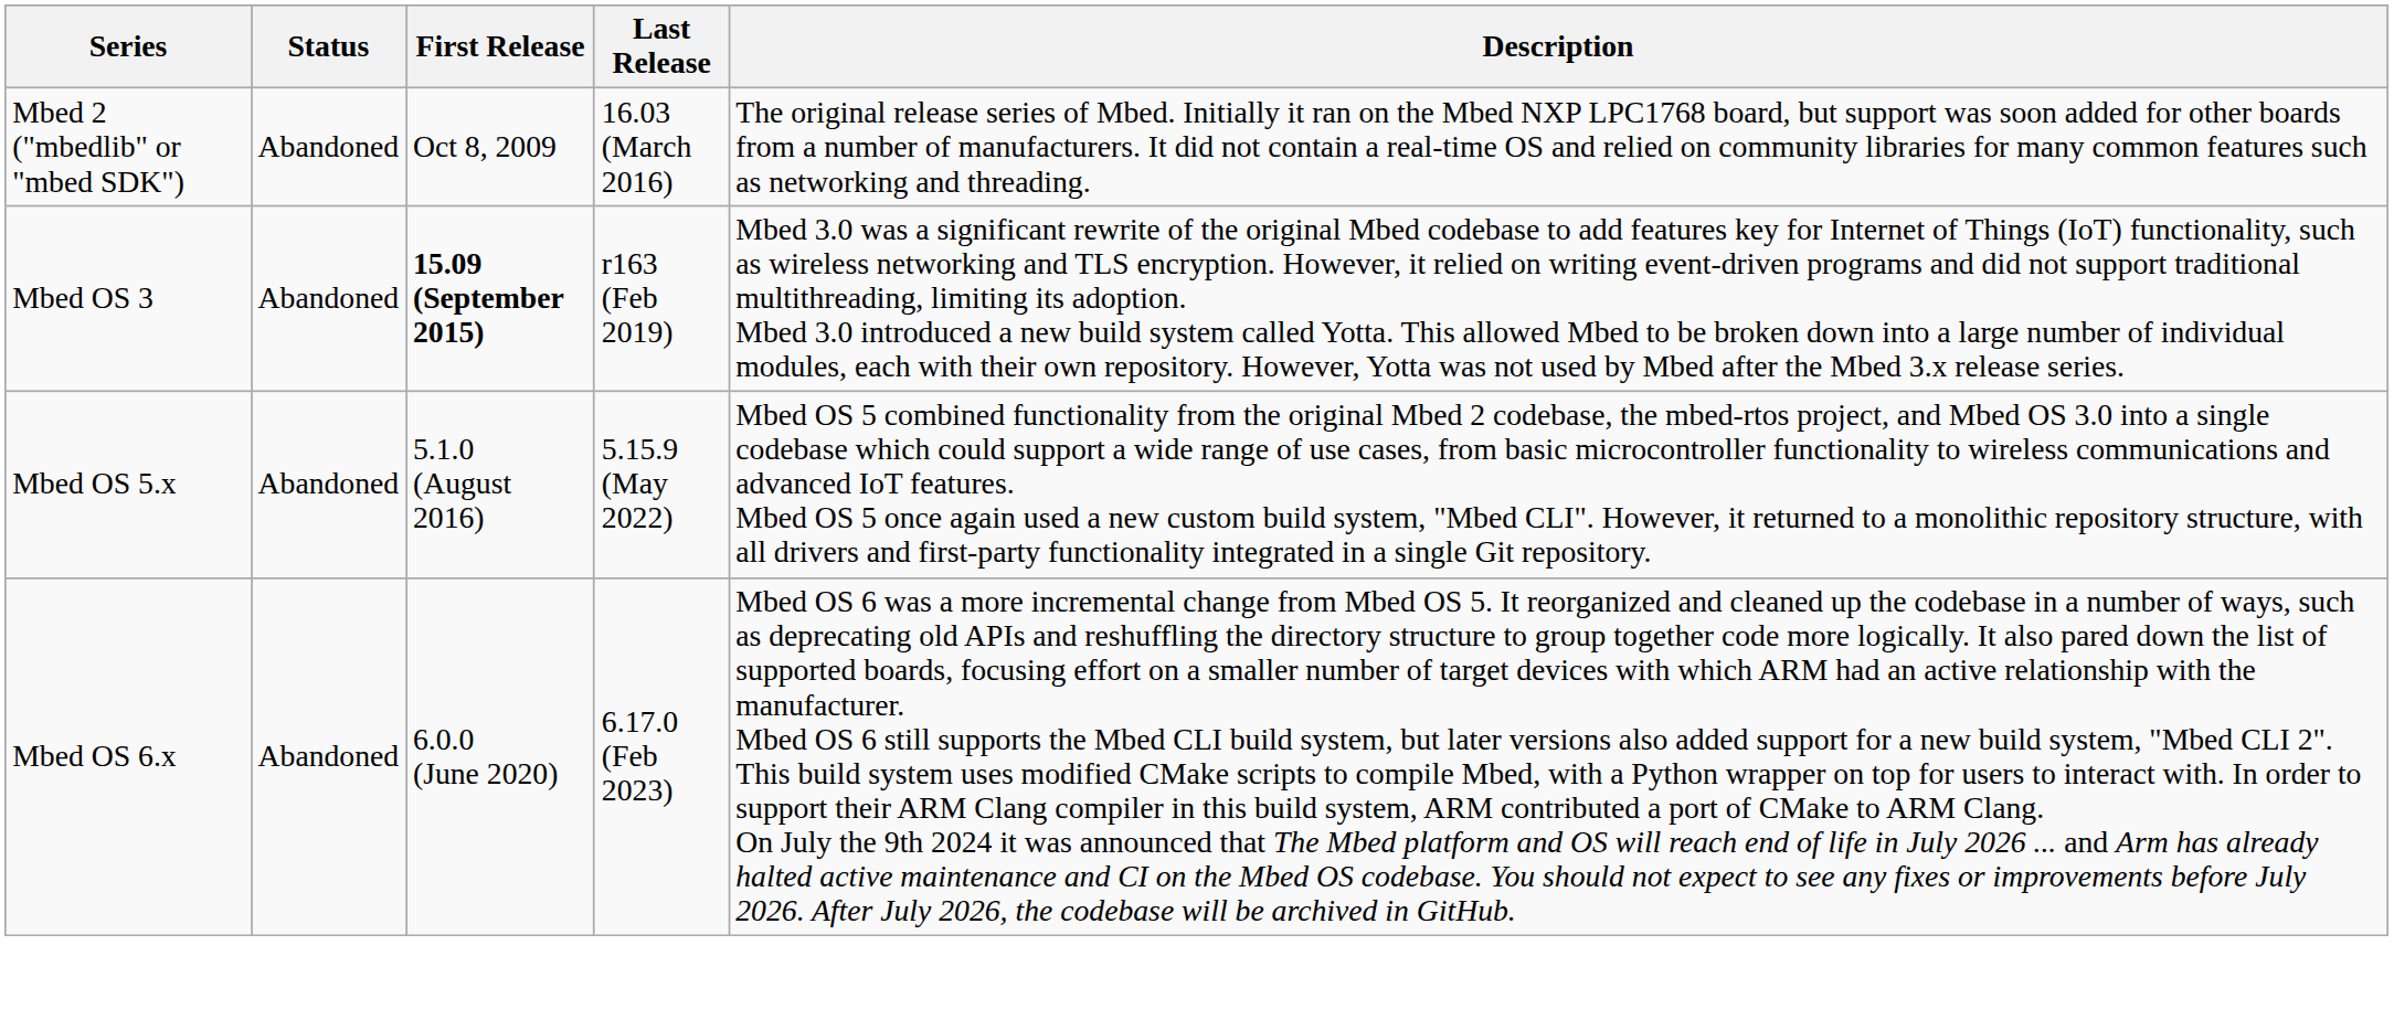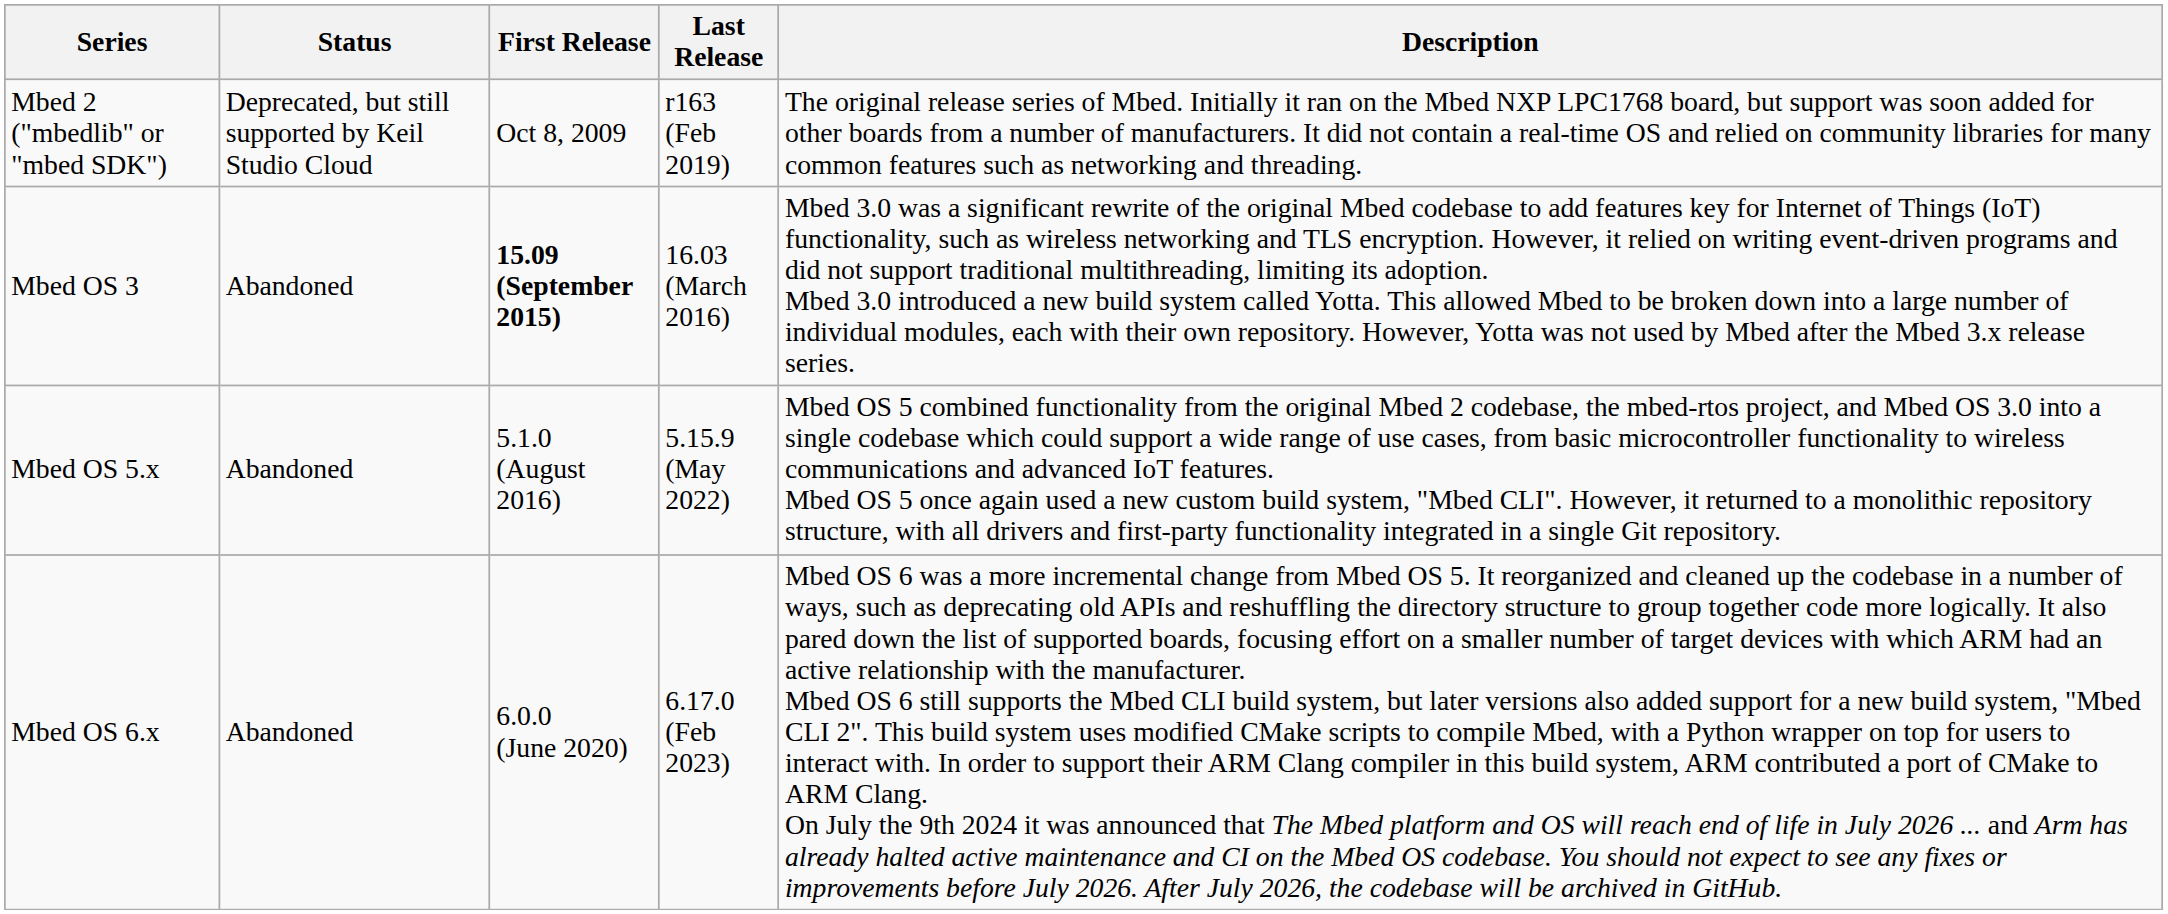Mbed 2 ("mbedlib" or "mbed SDK") | Status: Abandoned -> Deprecated, but still supported by Keil Studio Cloud
Mbed 2 ("mbedlib" or "mbed SDK") | Last Release: 16.03 (March 2016) -> r163 (Feb 2019)
Mbed OS 3 | Last Release: r163 (Feb 2019) -> 16.03 (March 2016)
